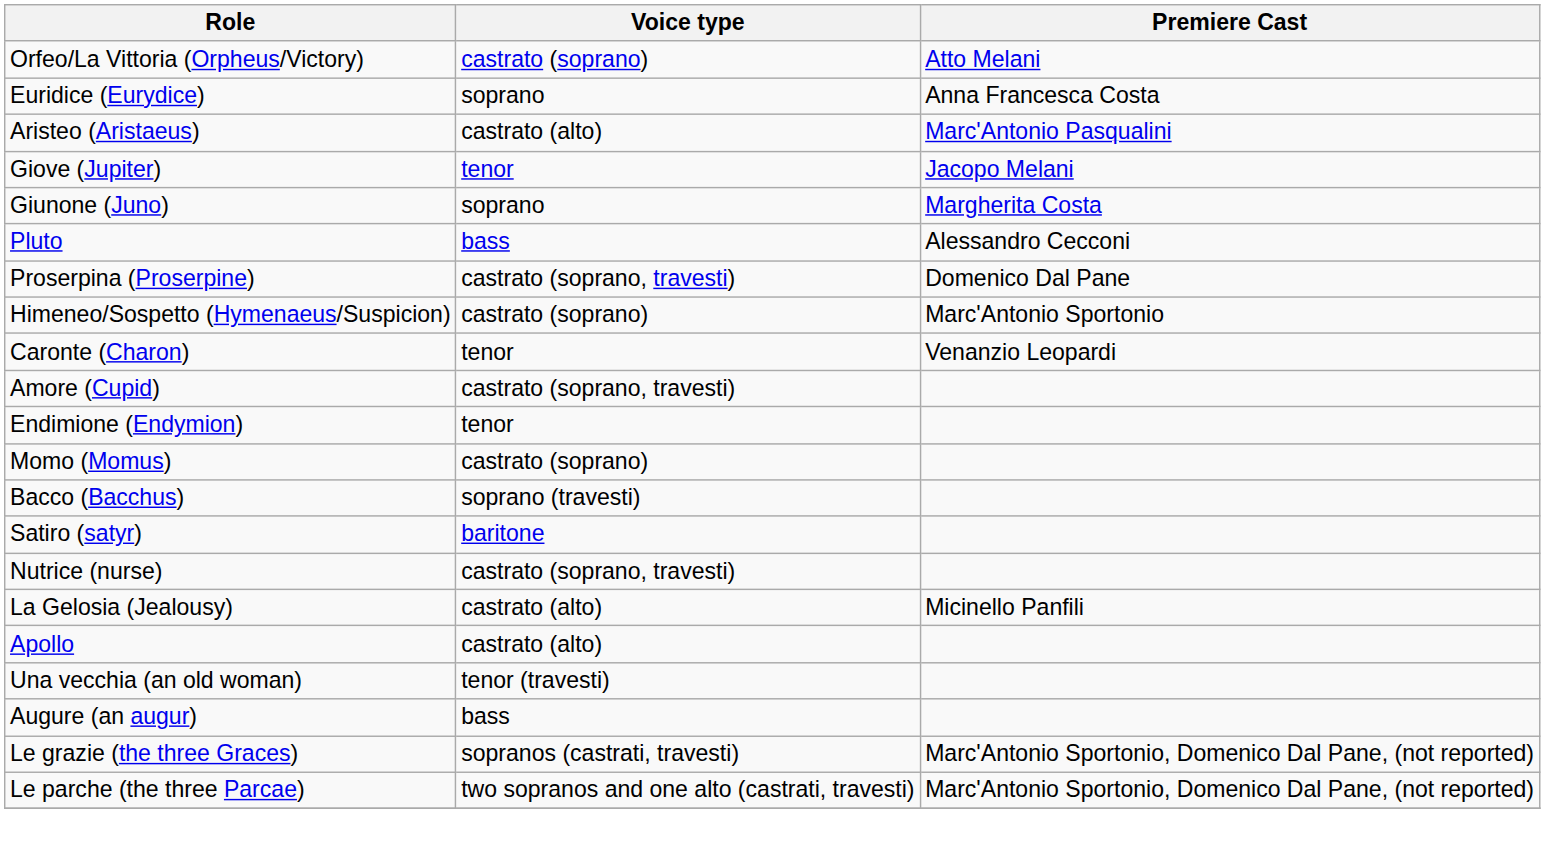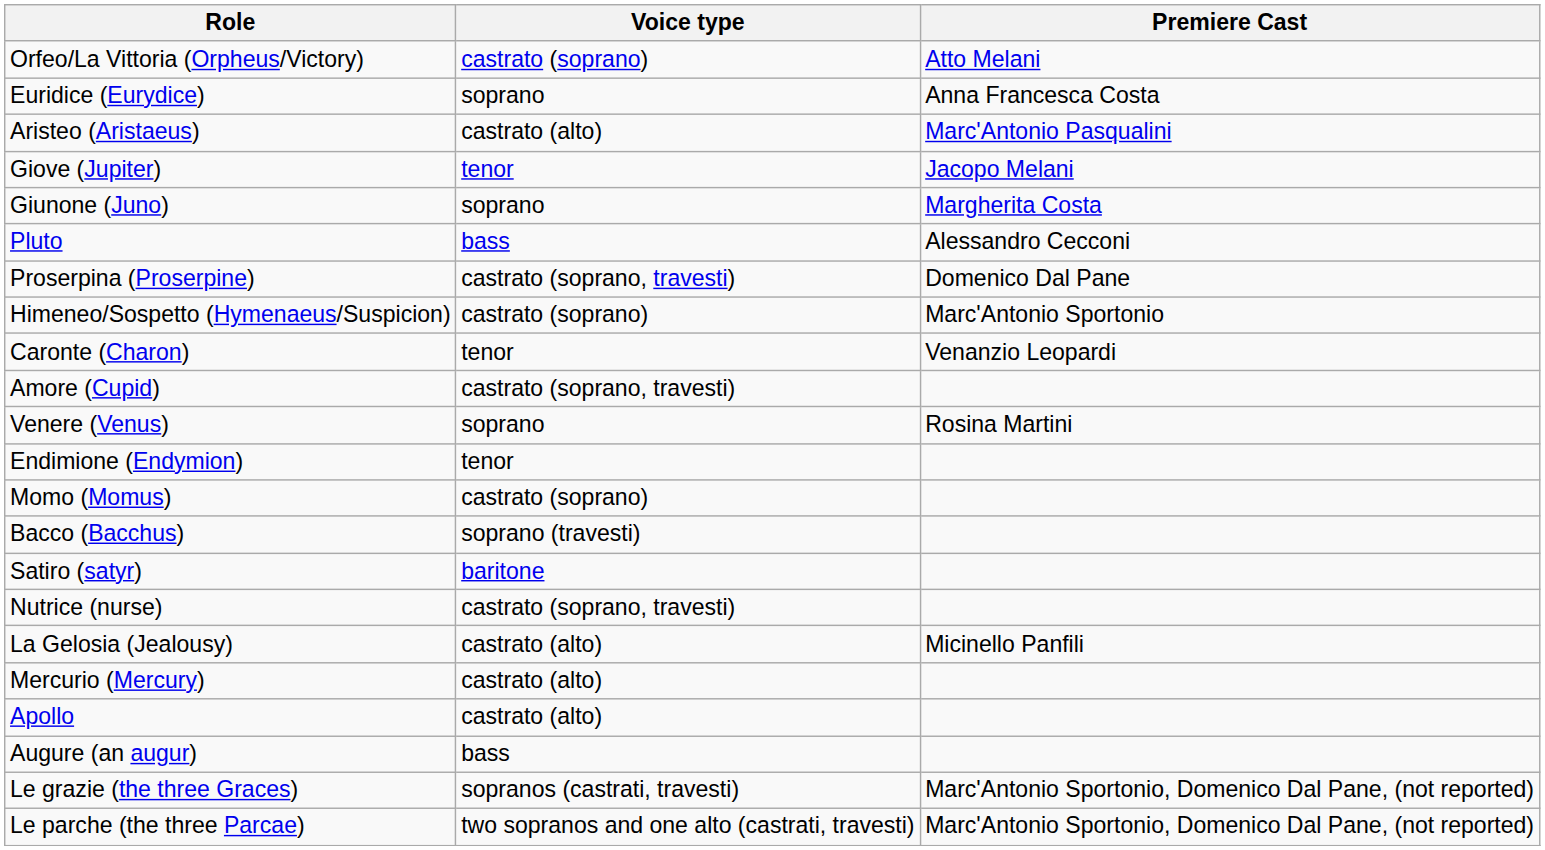+ row: Venere (Venus) | soprano | Rosina Martini
+ row: Mercurio (Mercury) | castrato (alto)
- row: Una vecchia (an old woman) | tenor (travesti)
